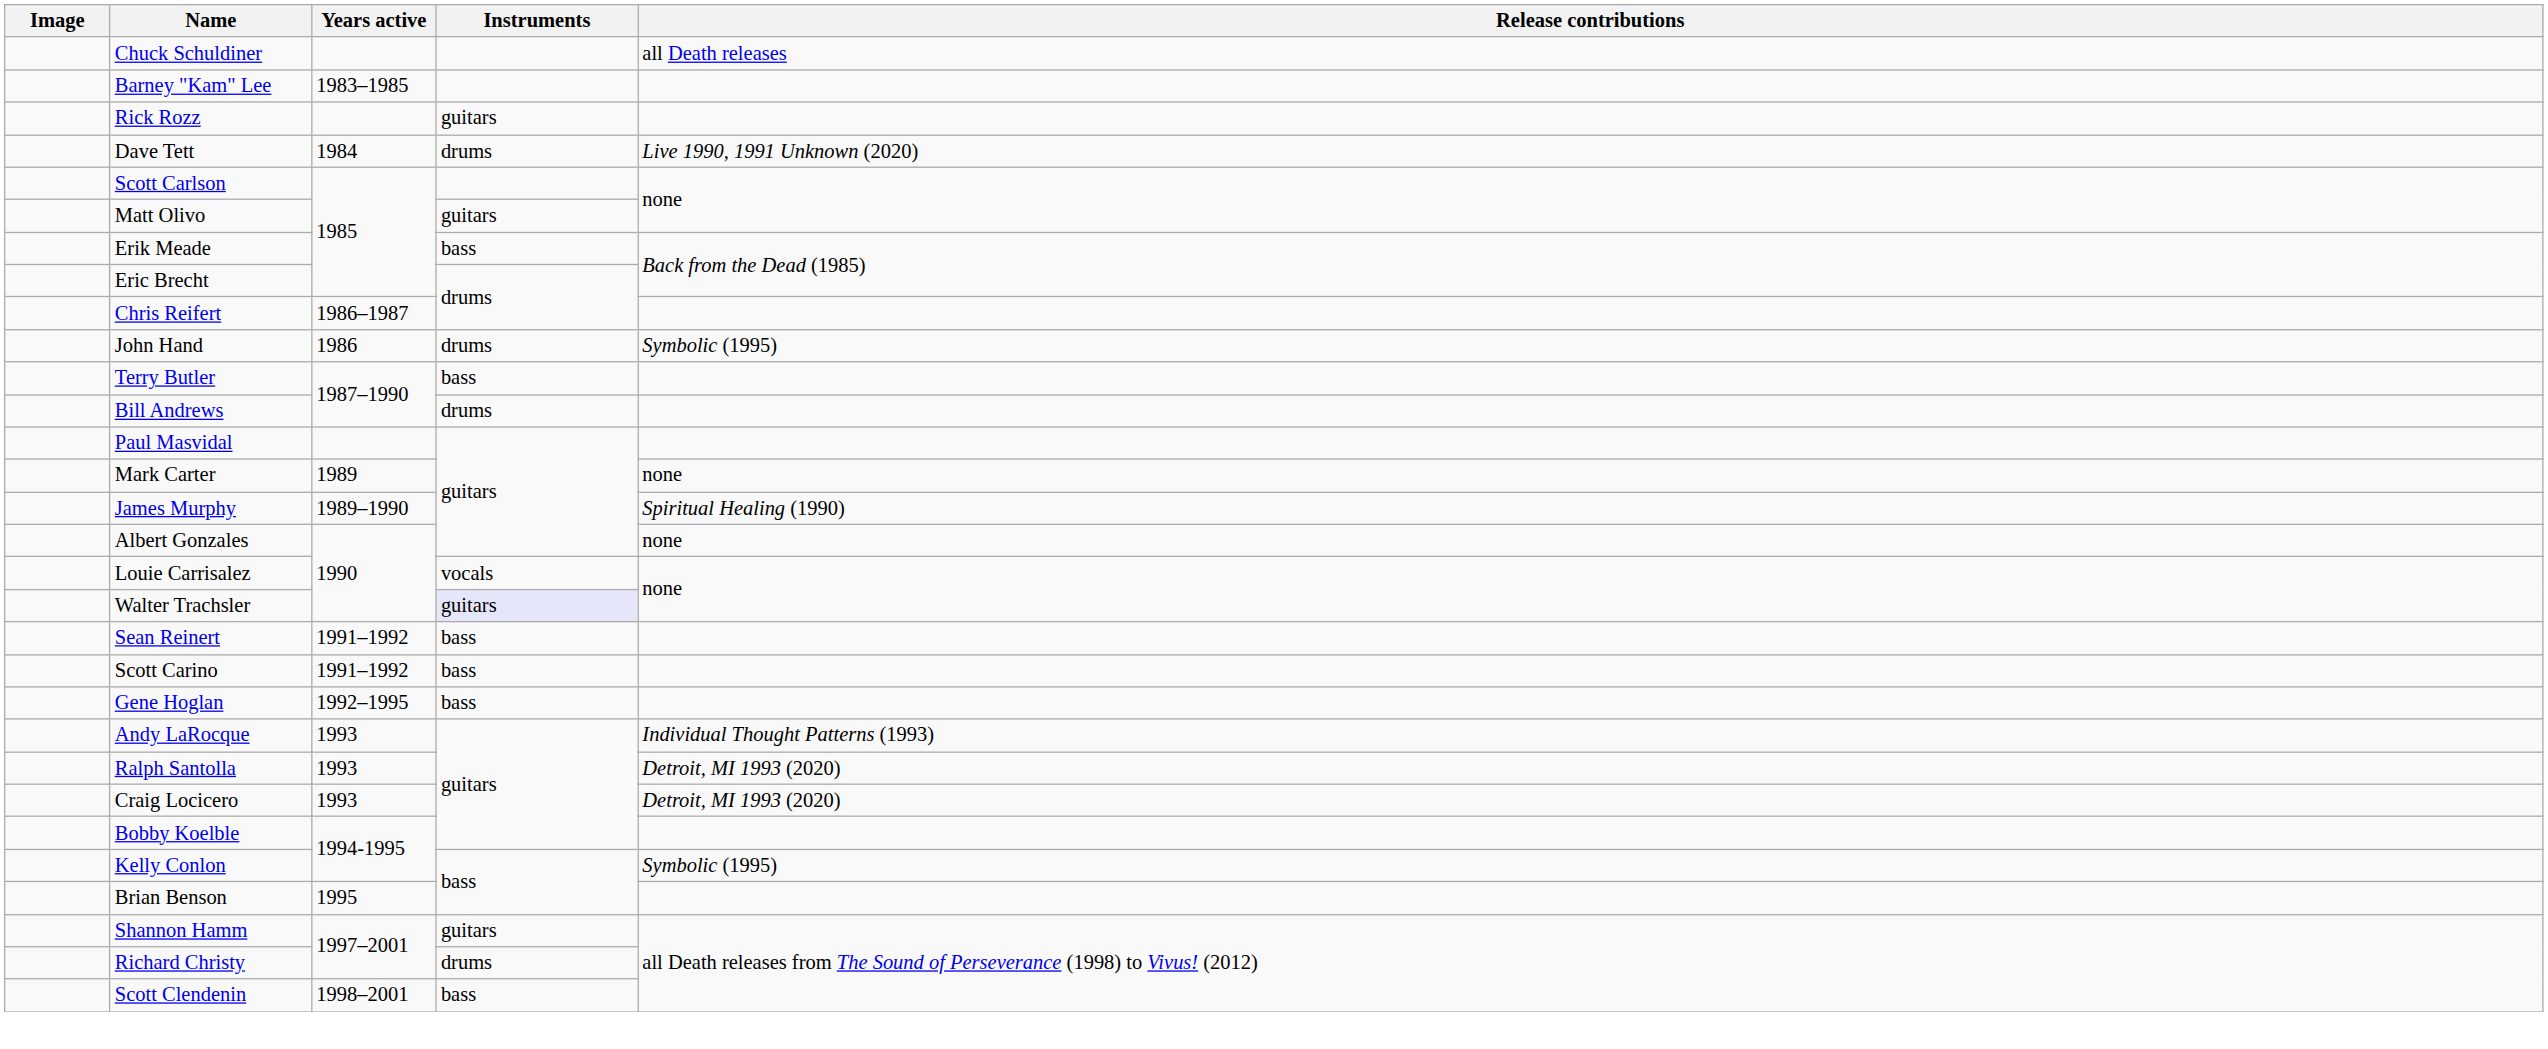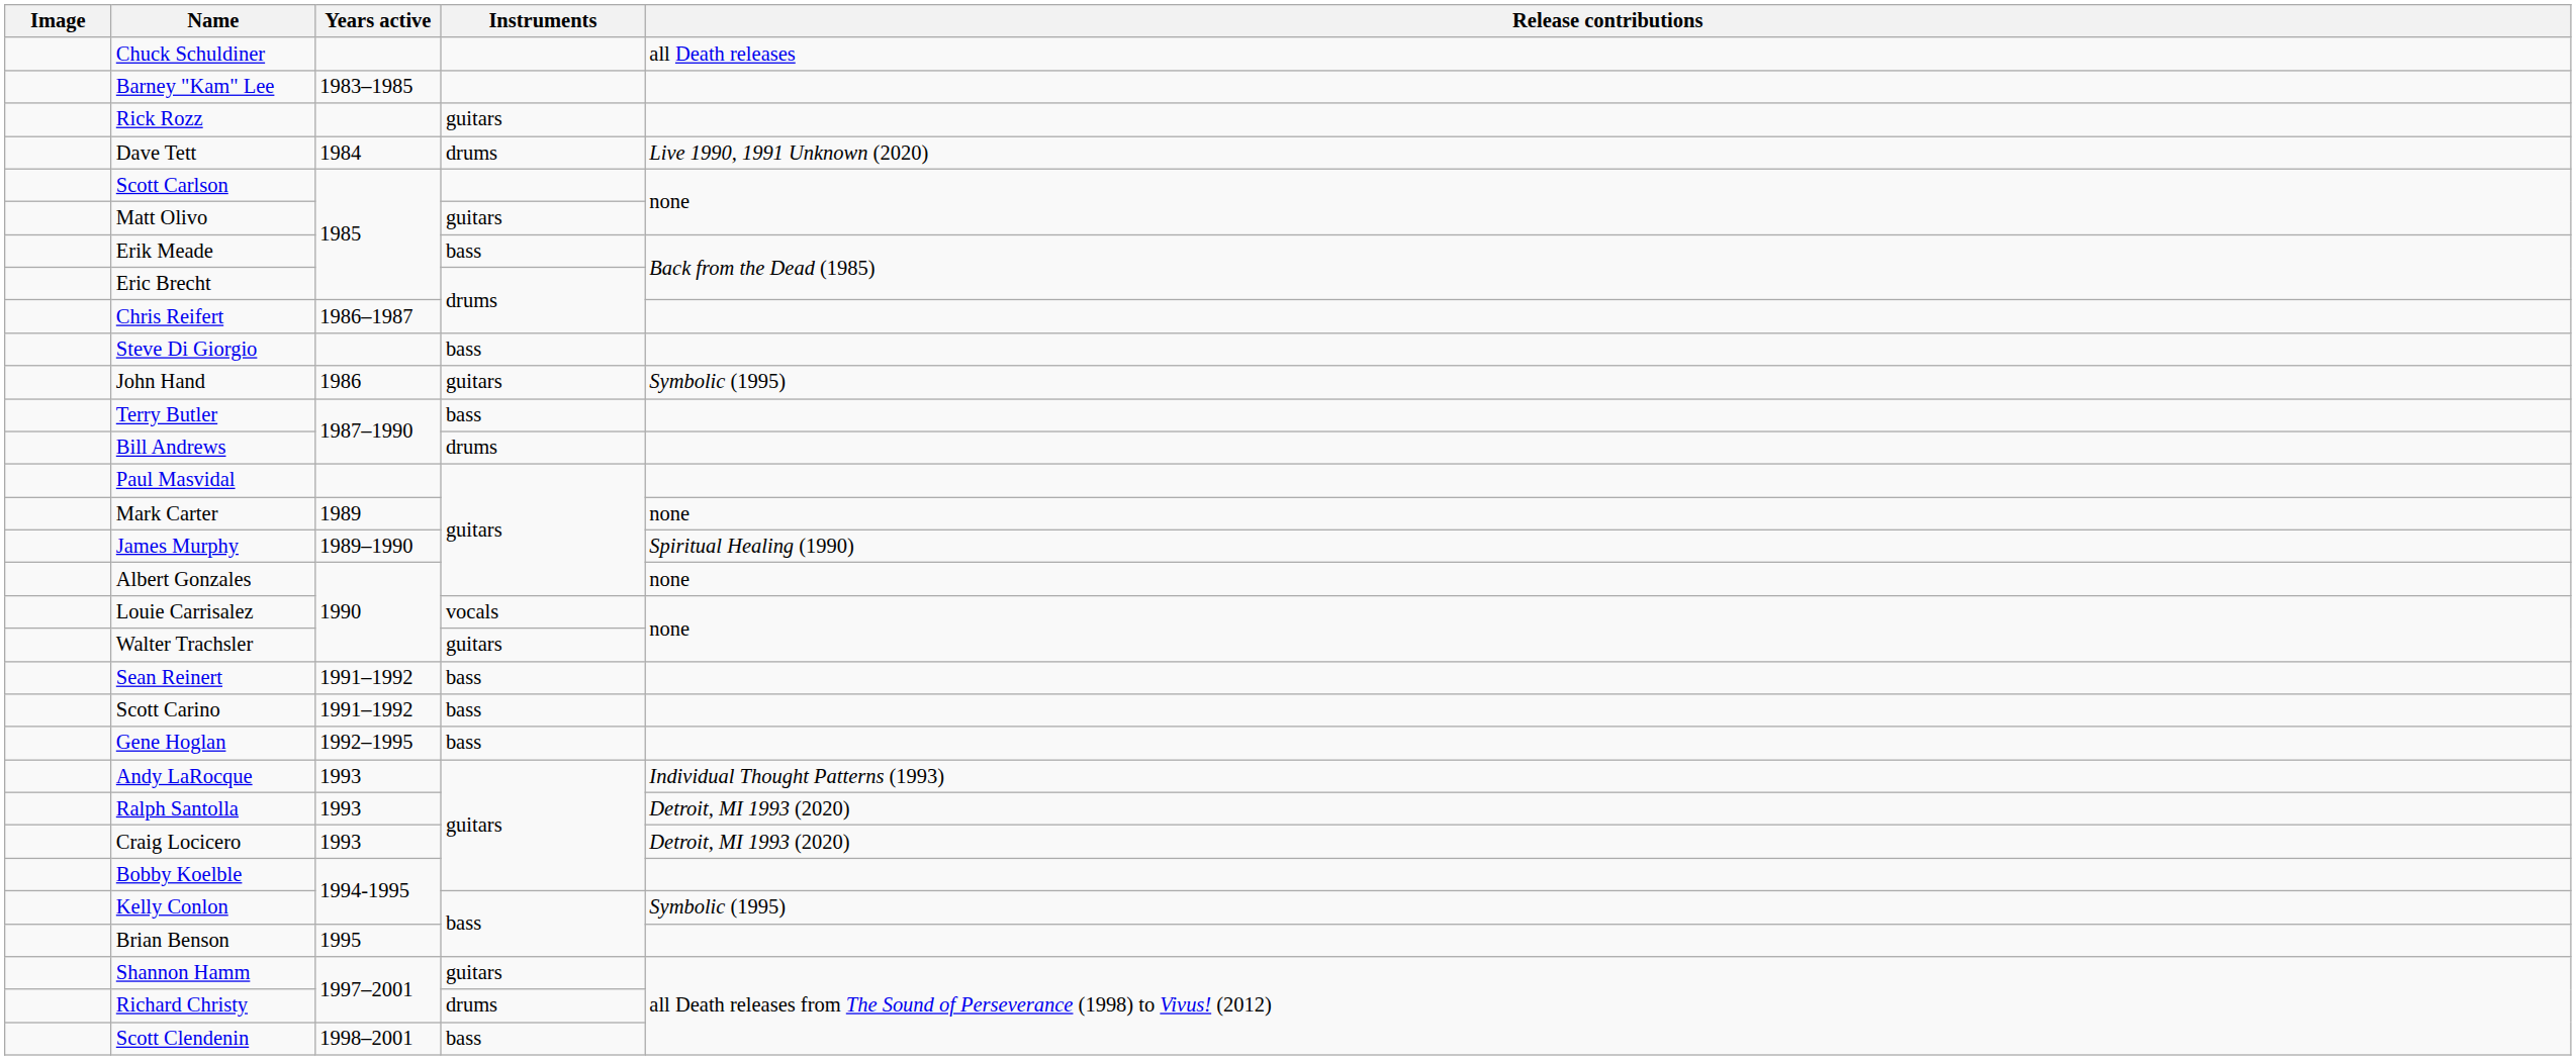+ row: Steve Di Giorgio | bass
John Hand | Instruments: drums -> guitars
Walter Trachsler | Instruments: lavender background -> no background
